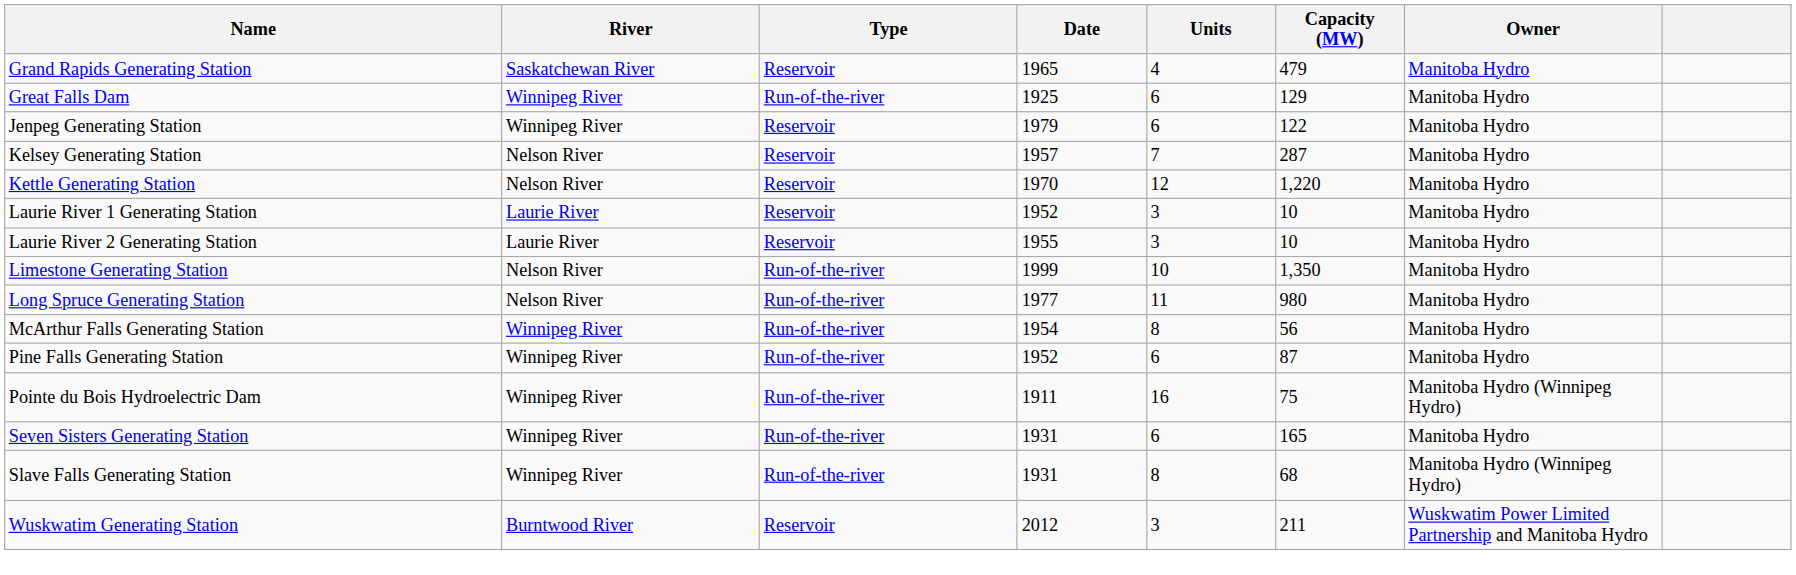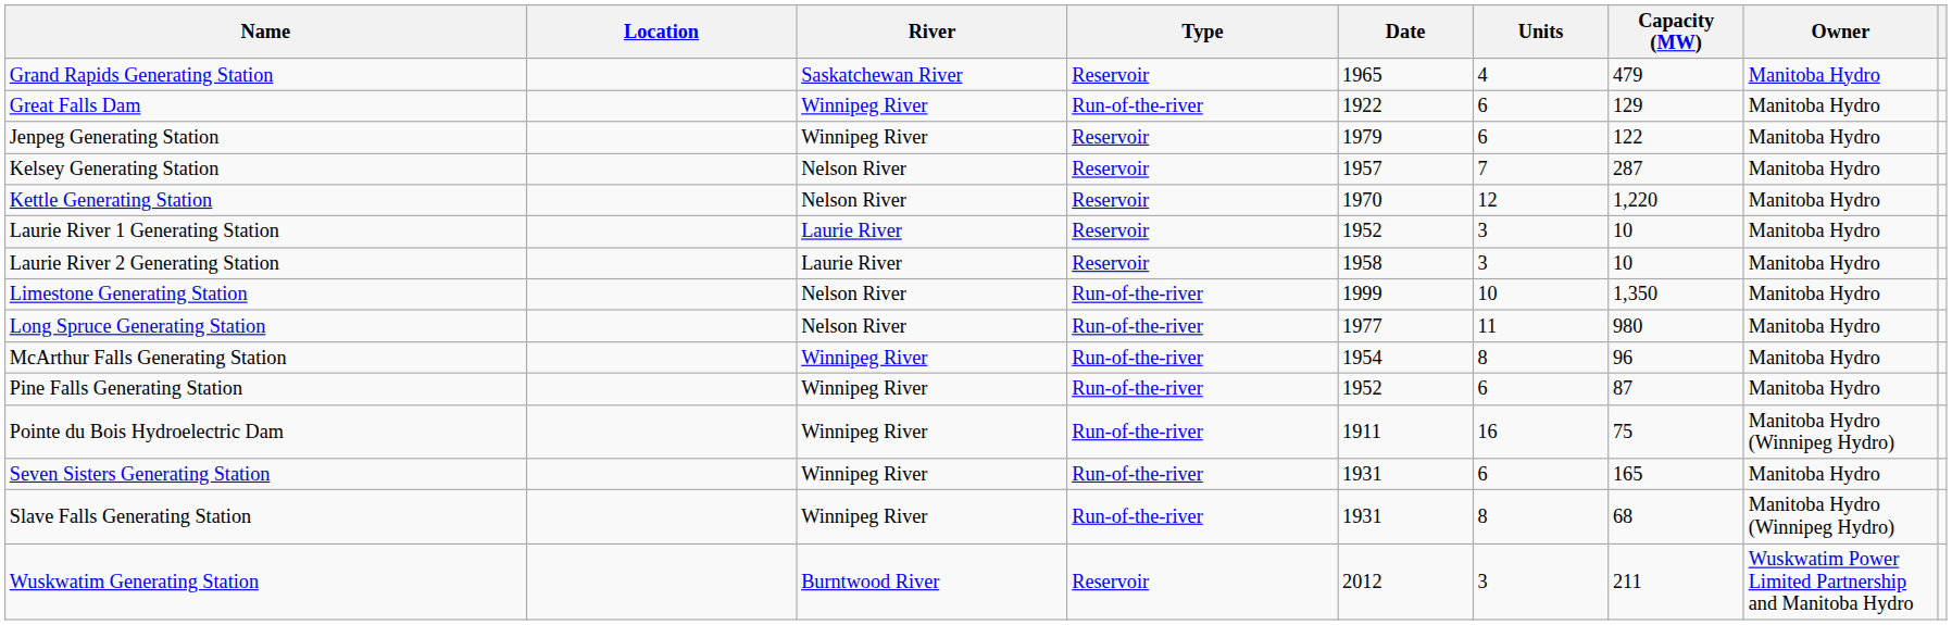+ column: Location
Great Falls Dam | Date: 1925 -> 1922
Laurie River 2 Generating Station | Date: 1955 -> 1958
McArthur Falls Generating Station | Capacity (MW): 56 -> 96
